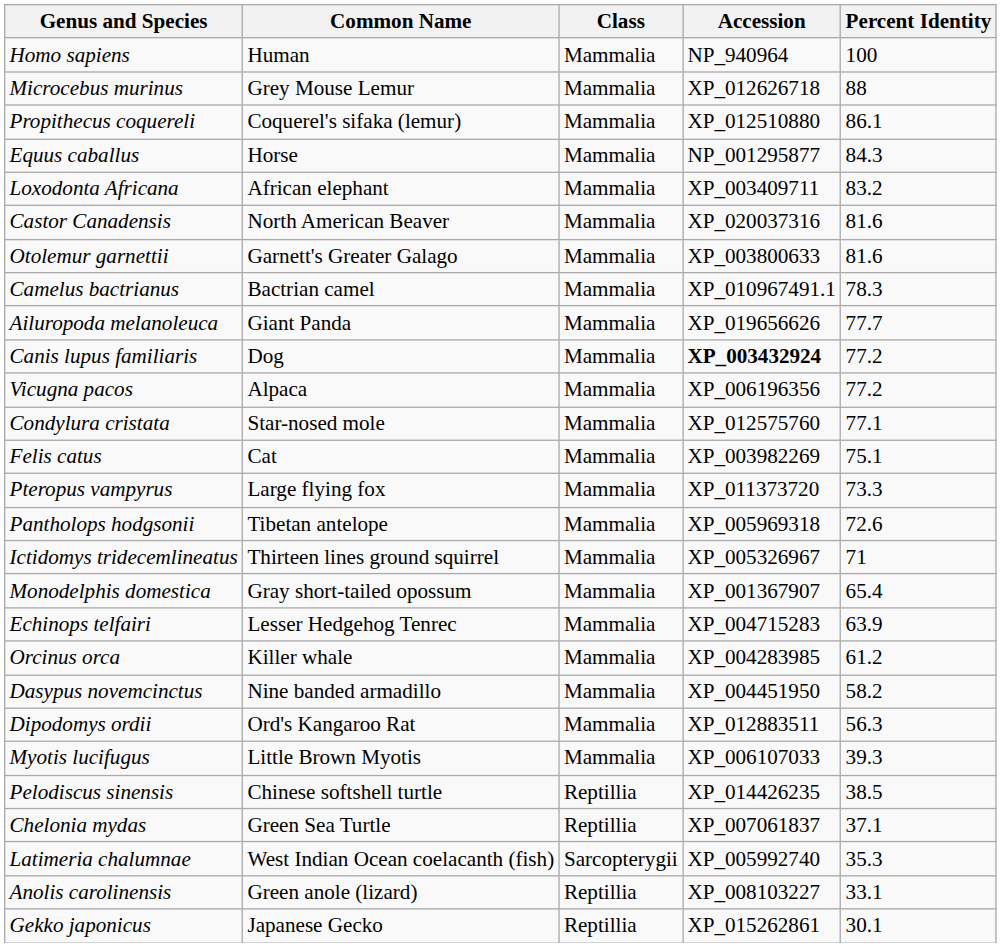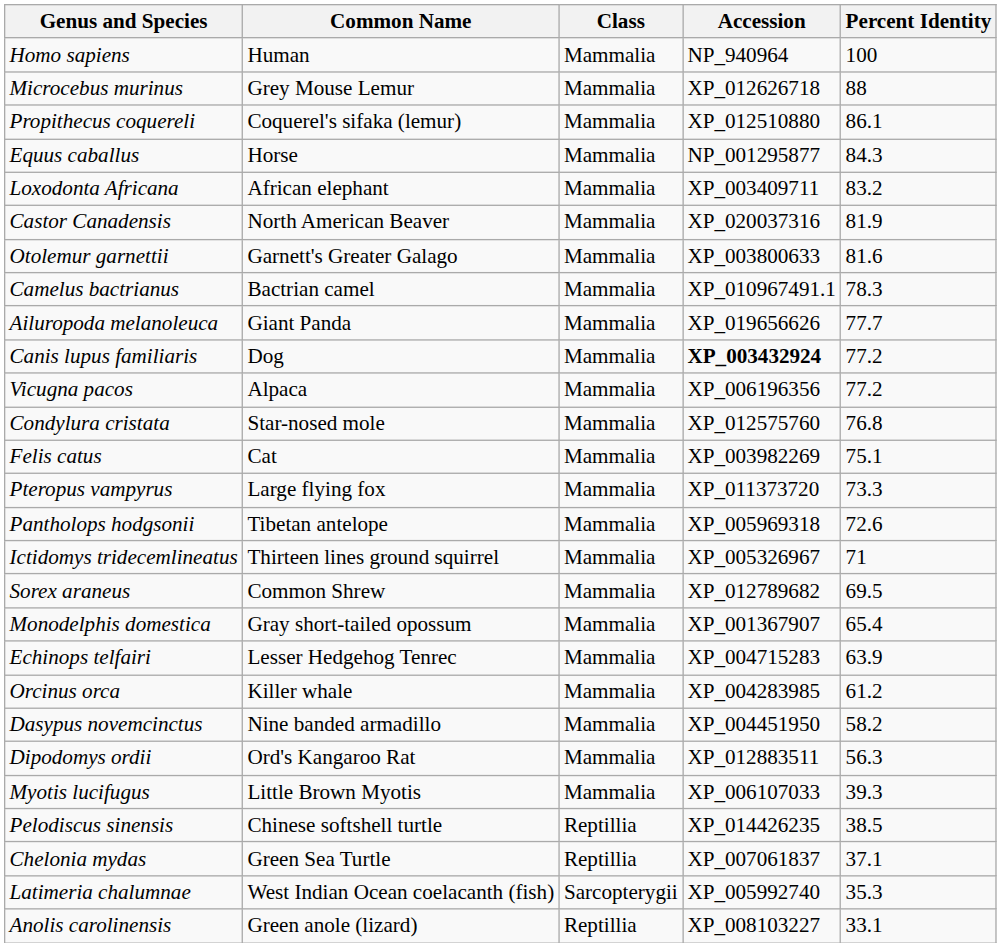Castor Canadensis | Percent Identity: 81.6 -> 81.9
Condylura cristata | Percent Identity: 77.1 -> 76.8
+ row: Sorex araneus | Common Shrew | Mammalia | XP_012789682 | 69.5
- row: Gekko japonicus | Japanese Gecko | Reptillia | XP_015262861 | 30.1
